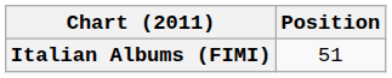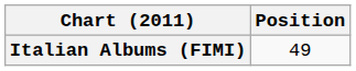Italian Albums (FIMI) | Position: 51 -> 49
